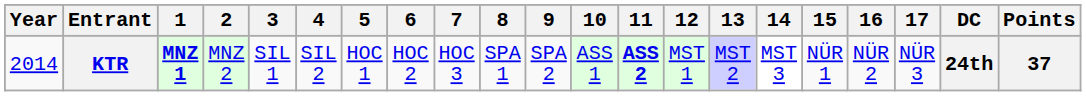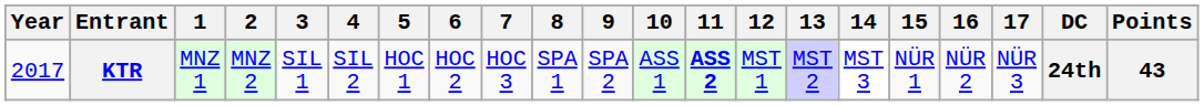KTR | Year: 2014 -> 2017
KTR | 1: bold -> normal
KTR | Points: 37 -> 43
